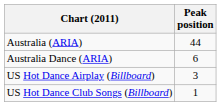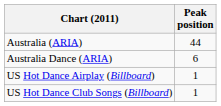US Hot Dance Airplay (Billboard) | Peak position: 3 -> 1
